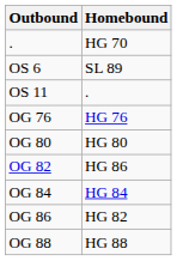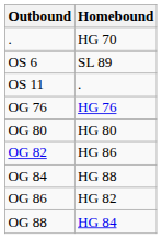OG 84 | Homebound: HG 84 -> HG 88
OG 88 | Homebound: HG 88 -> HG 84
